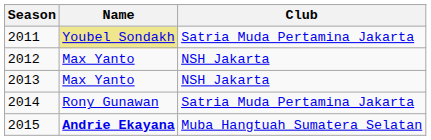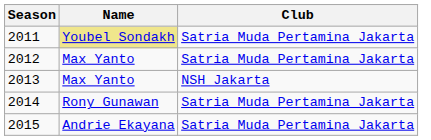2012 | Club: NSH Jakarta -> Satria Muda Pertamina Jakarta
2015 | Name: bold -> normal
2015 | Club: Muba Hangtuah Sumatera Selatan -> Satria Muda Pertamina Jakarta
